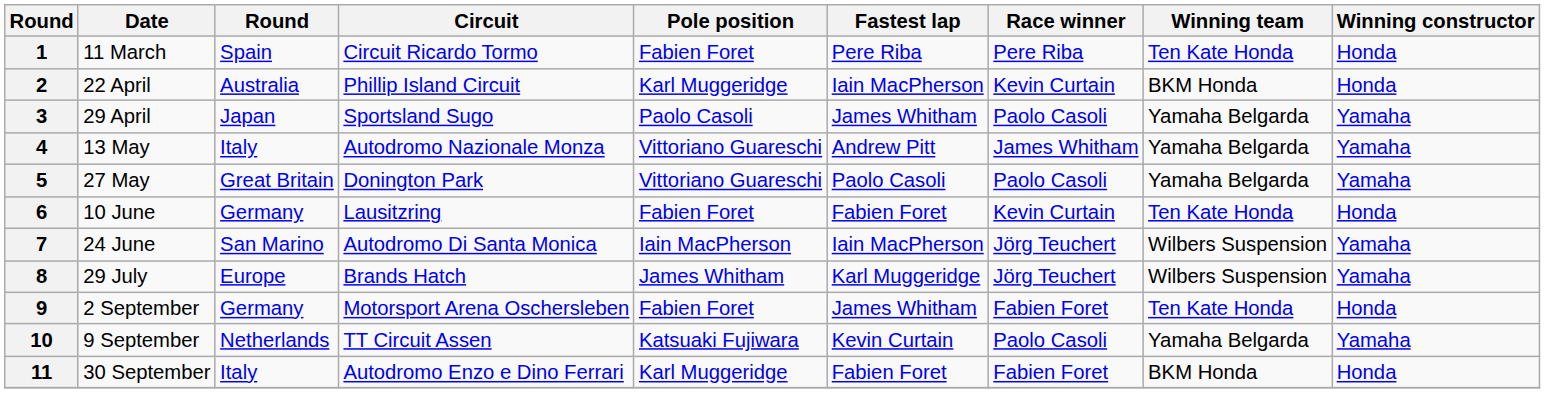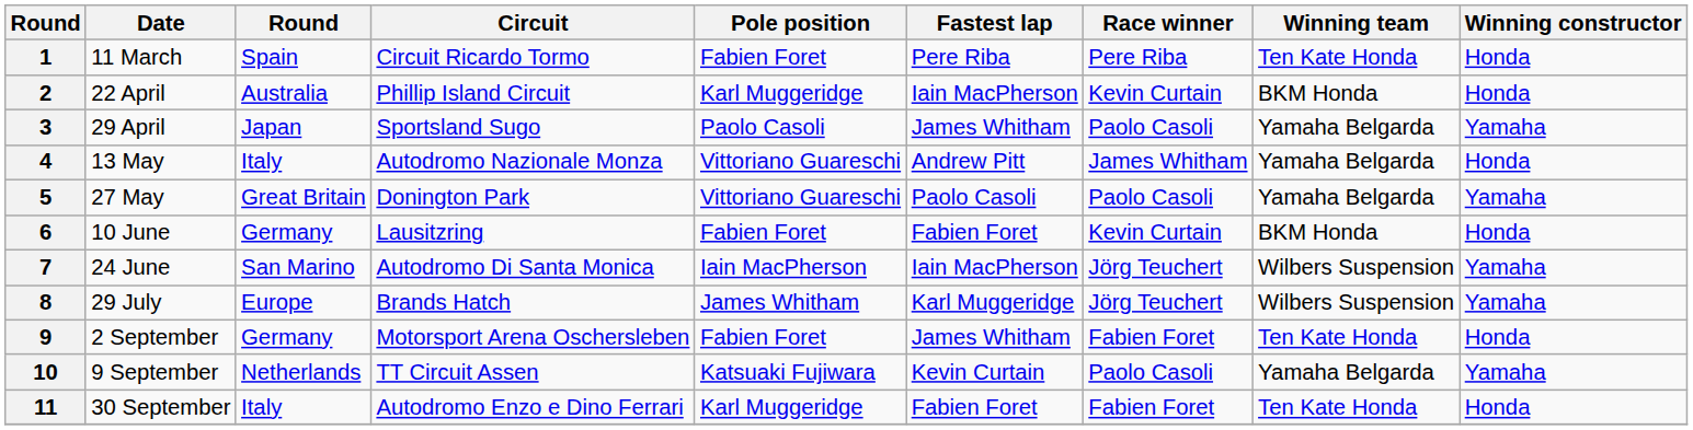4 | Winning constructor: Yamaha -> Honda
6 | Winning team: Ten Kate Honda -> BKM Honda
11 | Winning team: BKM Honda -> Ten Kate Honda
